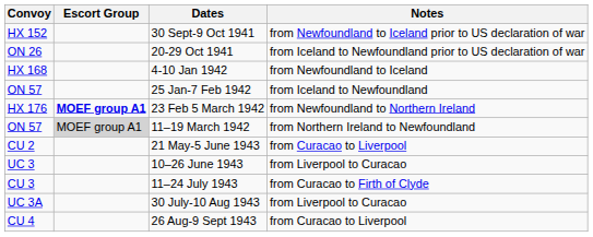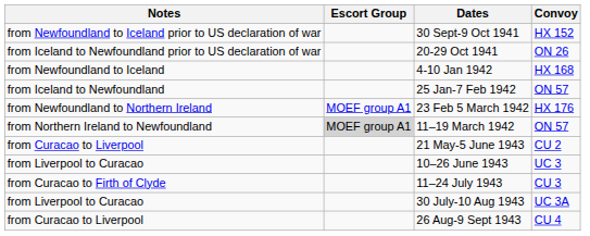columns swapped: Convoy <-> Notes
23 Feb 5 March 1942 | Escort Group: bold -> normal
